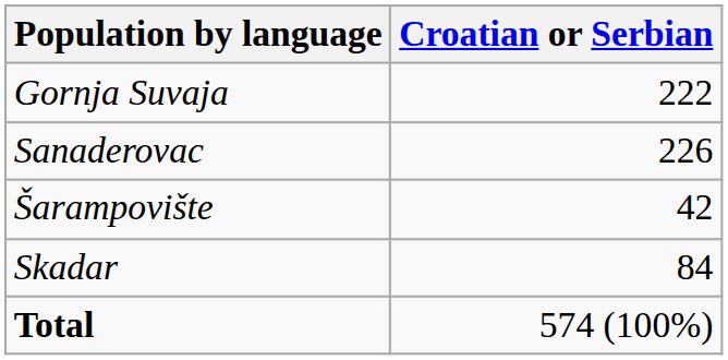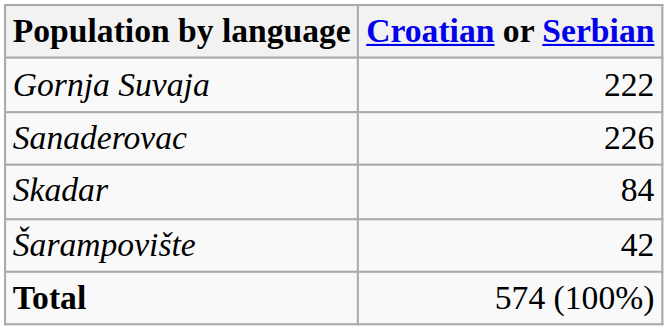rows swapped: Skadar <-> Šarampovište
